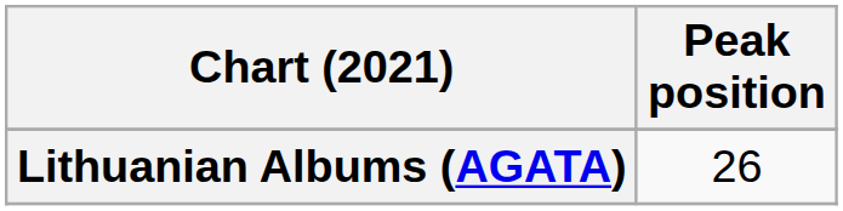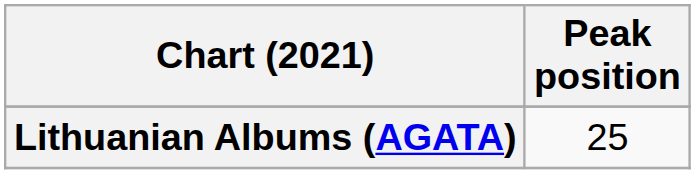Lithuanian Albums (AGATA) | Peak position: 26 -> 25
